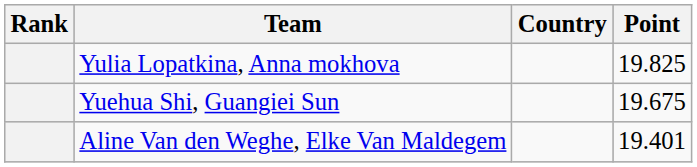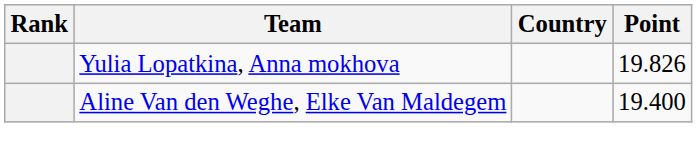Yulia Lopatkina, Anna mokhova | Point: 19.825 -> 19.826
- row: Yuehua Shi, Guangiei Sun | 19.675
Aline Van den Weghe, Elke Van Maldegem | Point: 19.401 -> 19.400
